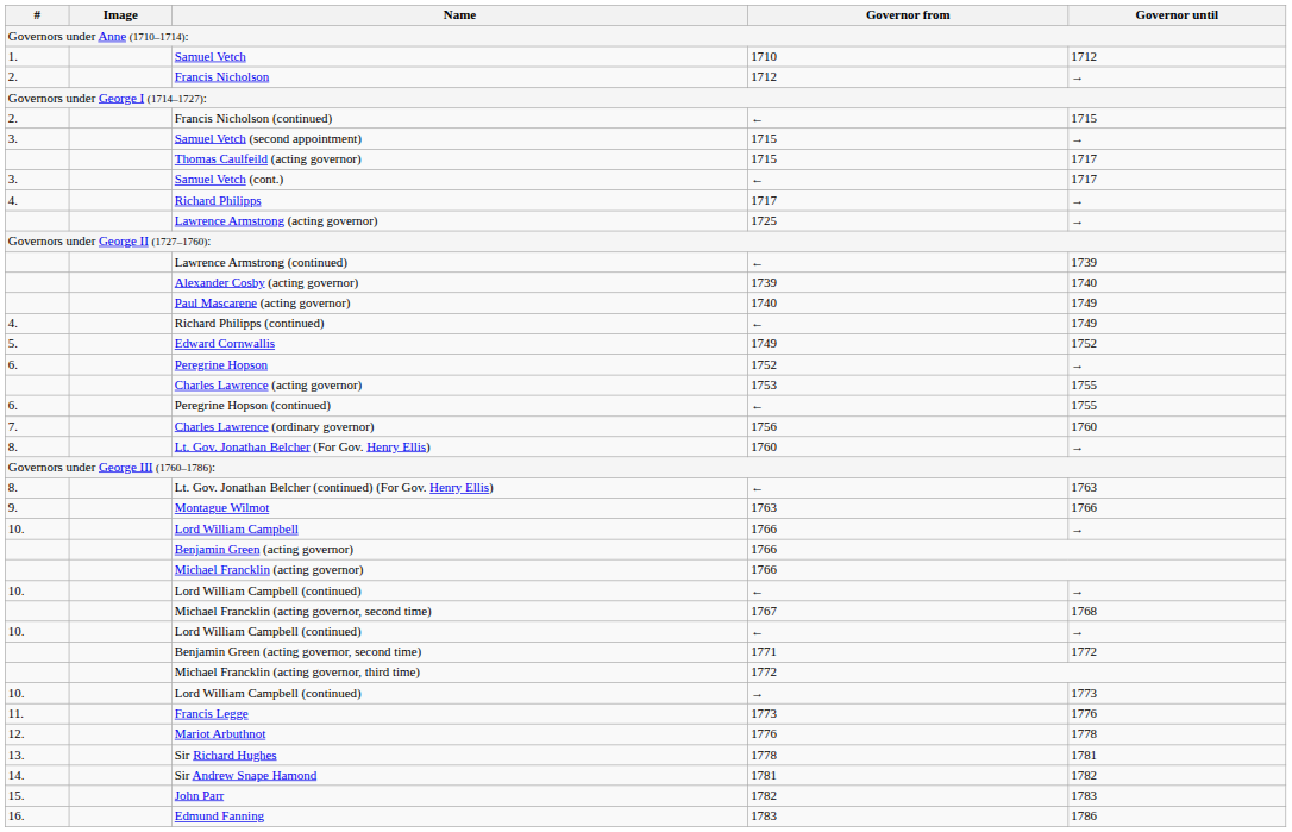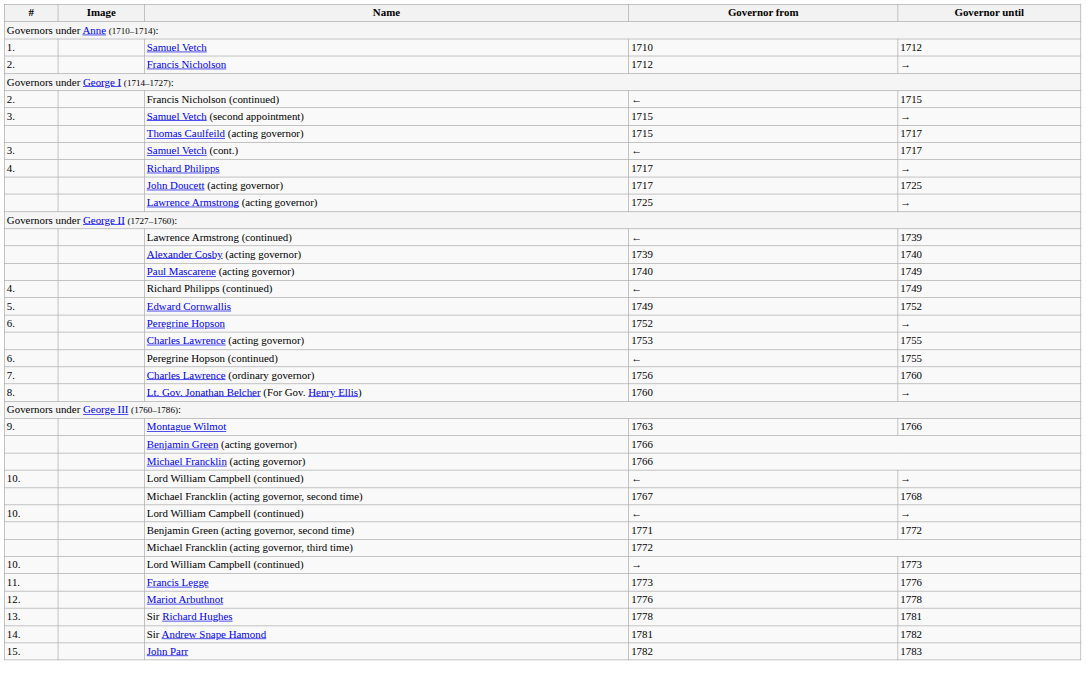+ row: John Doucett (acting governor) | 1717 | 1725
- row: 8. | Lt. Gov. Jonathan Belcher (continued) (For Gov. Henry Ellis) | ← | 1763
- row: 10. | Lord William Campbell | 1766 | →
- row: 16. | Edmund Fanning | 1783 | 1786
